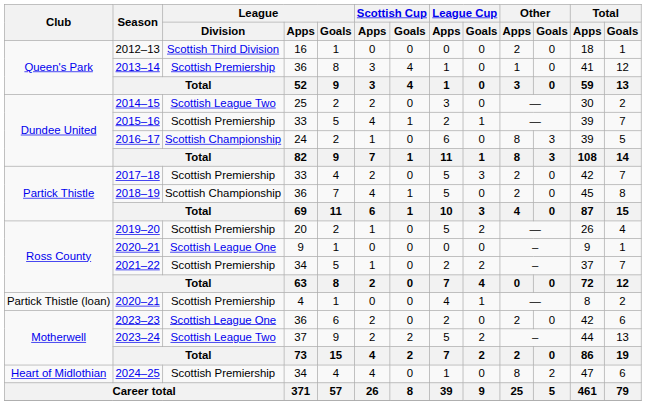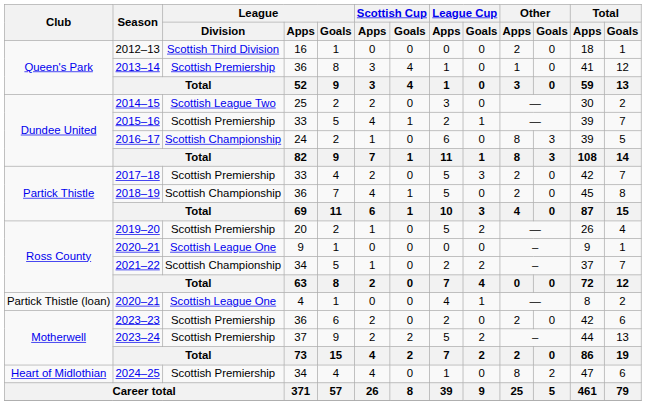2021–22 | League / Division: Scottish Premiership -> Scottish Championship
2020–21 / 4 | League / Division: Scottish Premiership -> Scottish League One
2023–23 | League / Division: Scottish League One -> Scottish Premiership
2023–24 | League / Division: Scottish League Two -> Scottish Premiership
